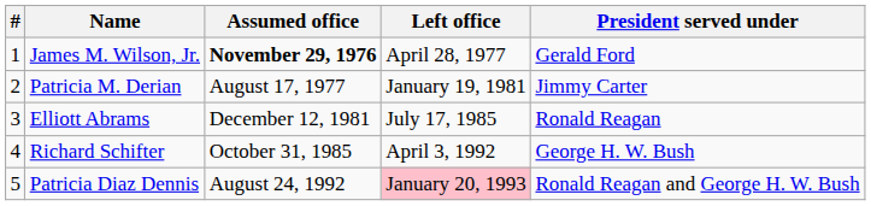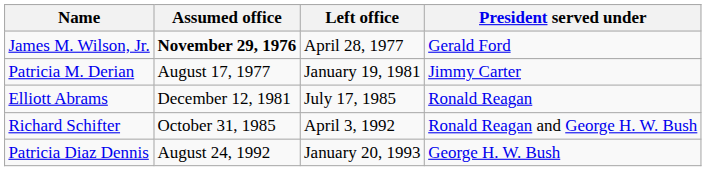- column: # | 1 | 2 | 3 | 4 | 5
Richard Schifter | President served under: George H. W. Bush -> Ronald Reagan and George H. W. Bush
Patricia Diaz Dennis | Left office: pink background -> no background
Patricia Diaz Dennis | President served under: Ronald Reagan and George H. W. Bush -> George H. W. Bush
